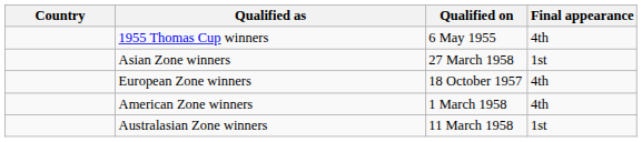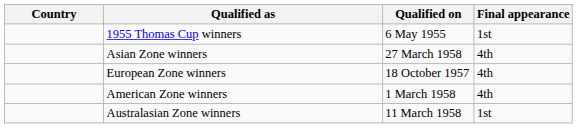1955 Thomas Cup winners | Final appearance: 4th -> 1st
Asian Zone winners | Final appearance: 1st -> 4th
